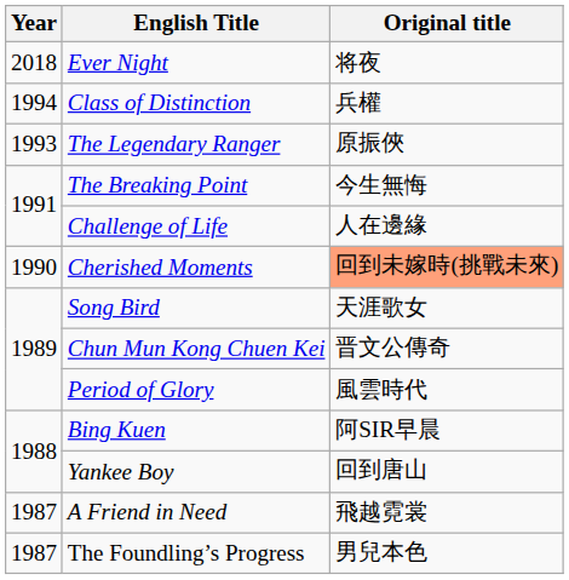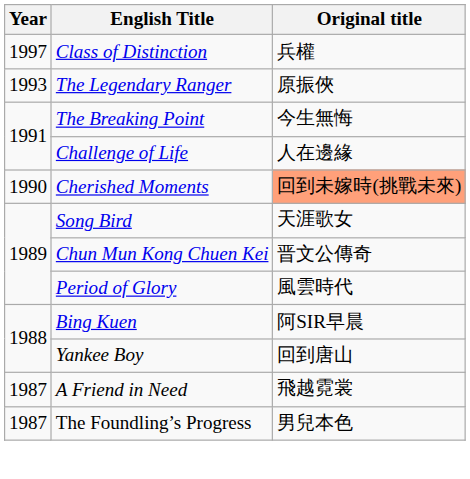- row: 2018 | Ever Night | 将夜
Class of Distinction | Year: 1994 -> 1997
